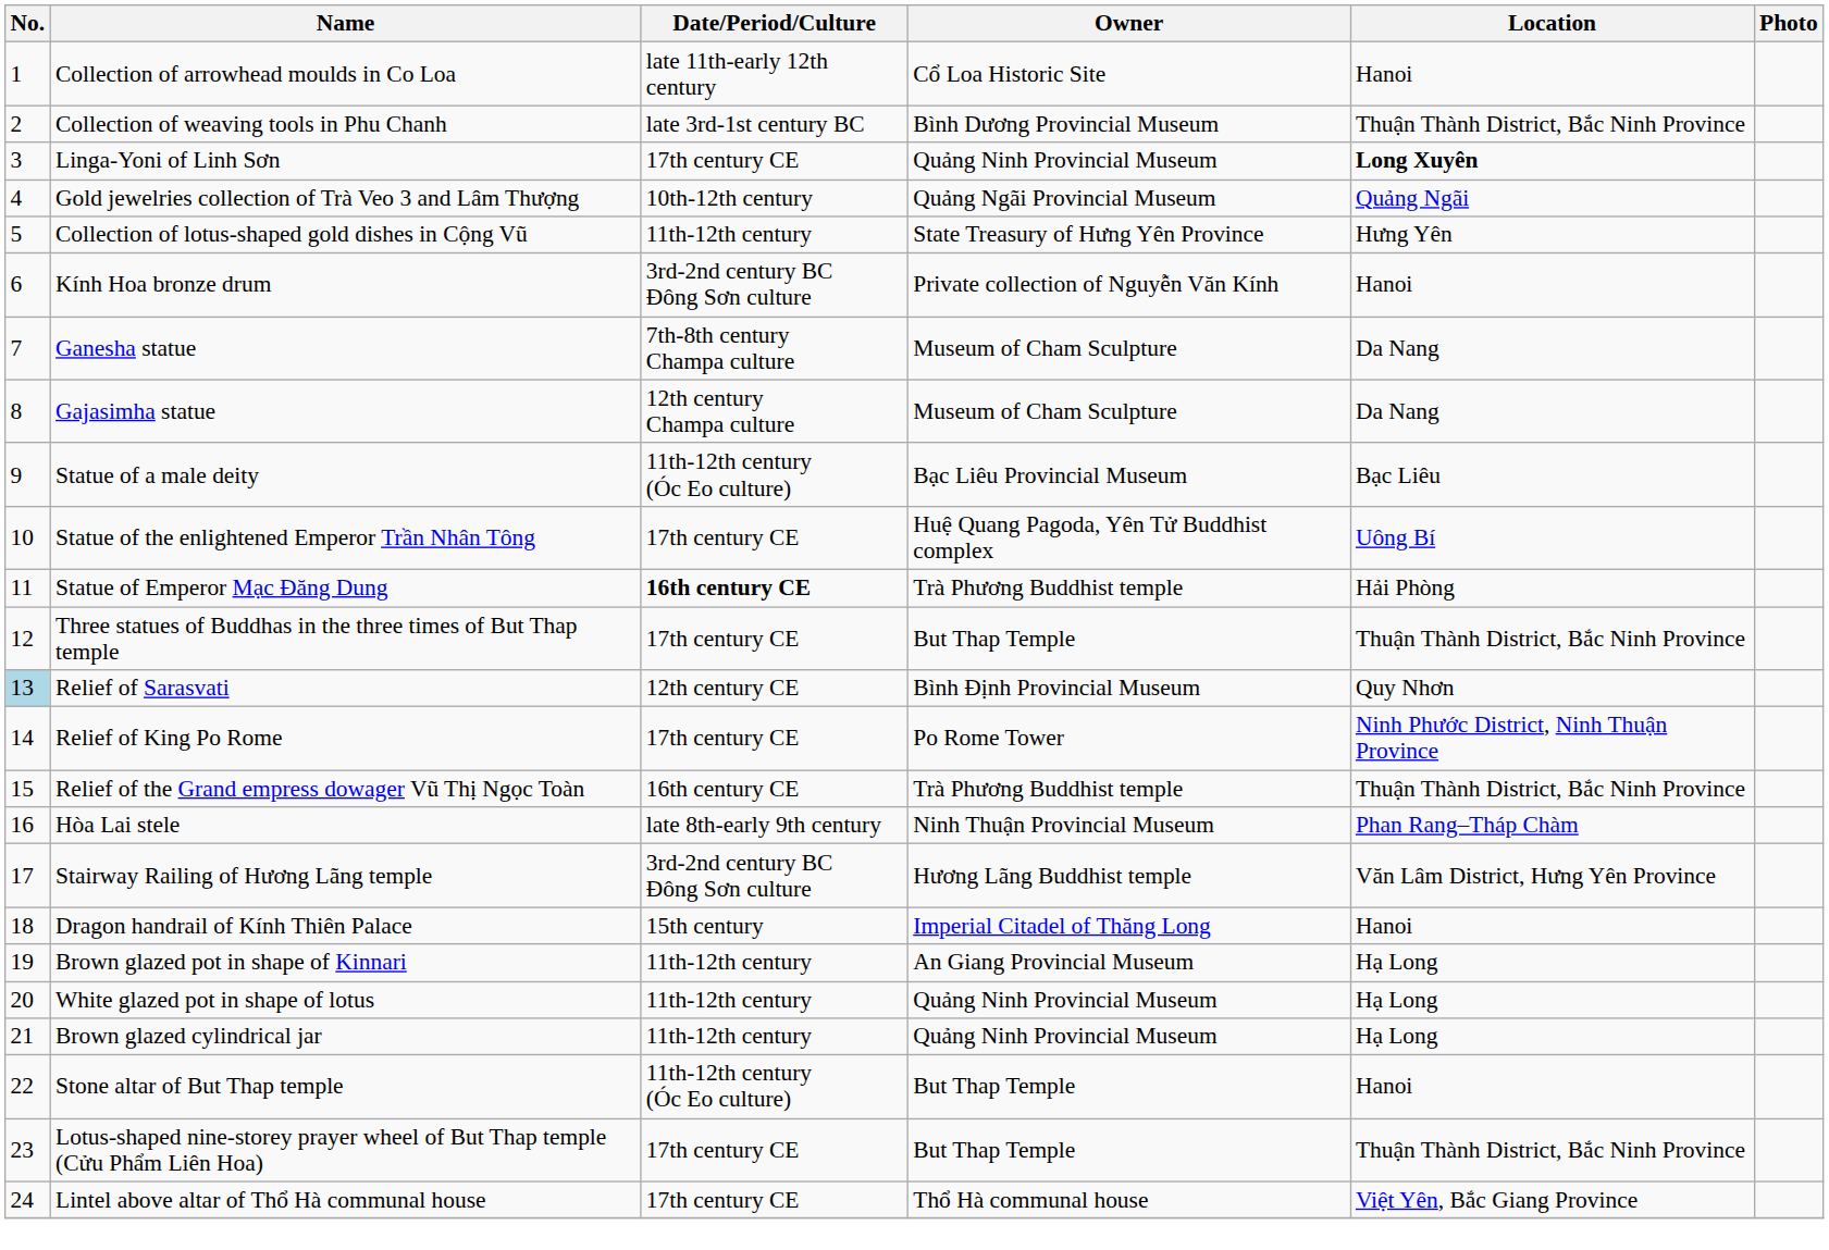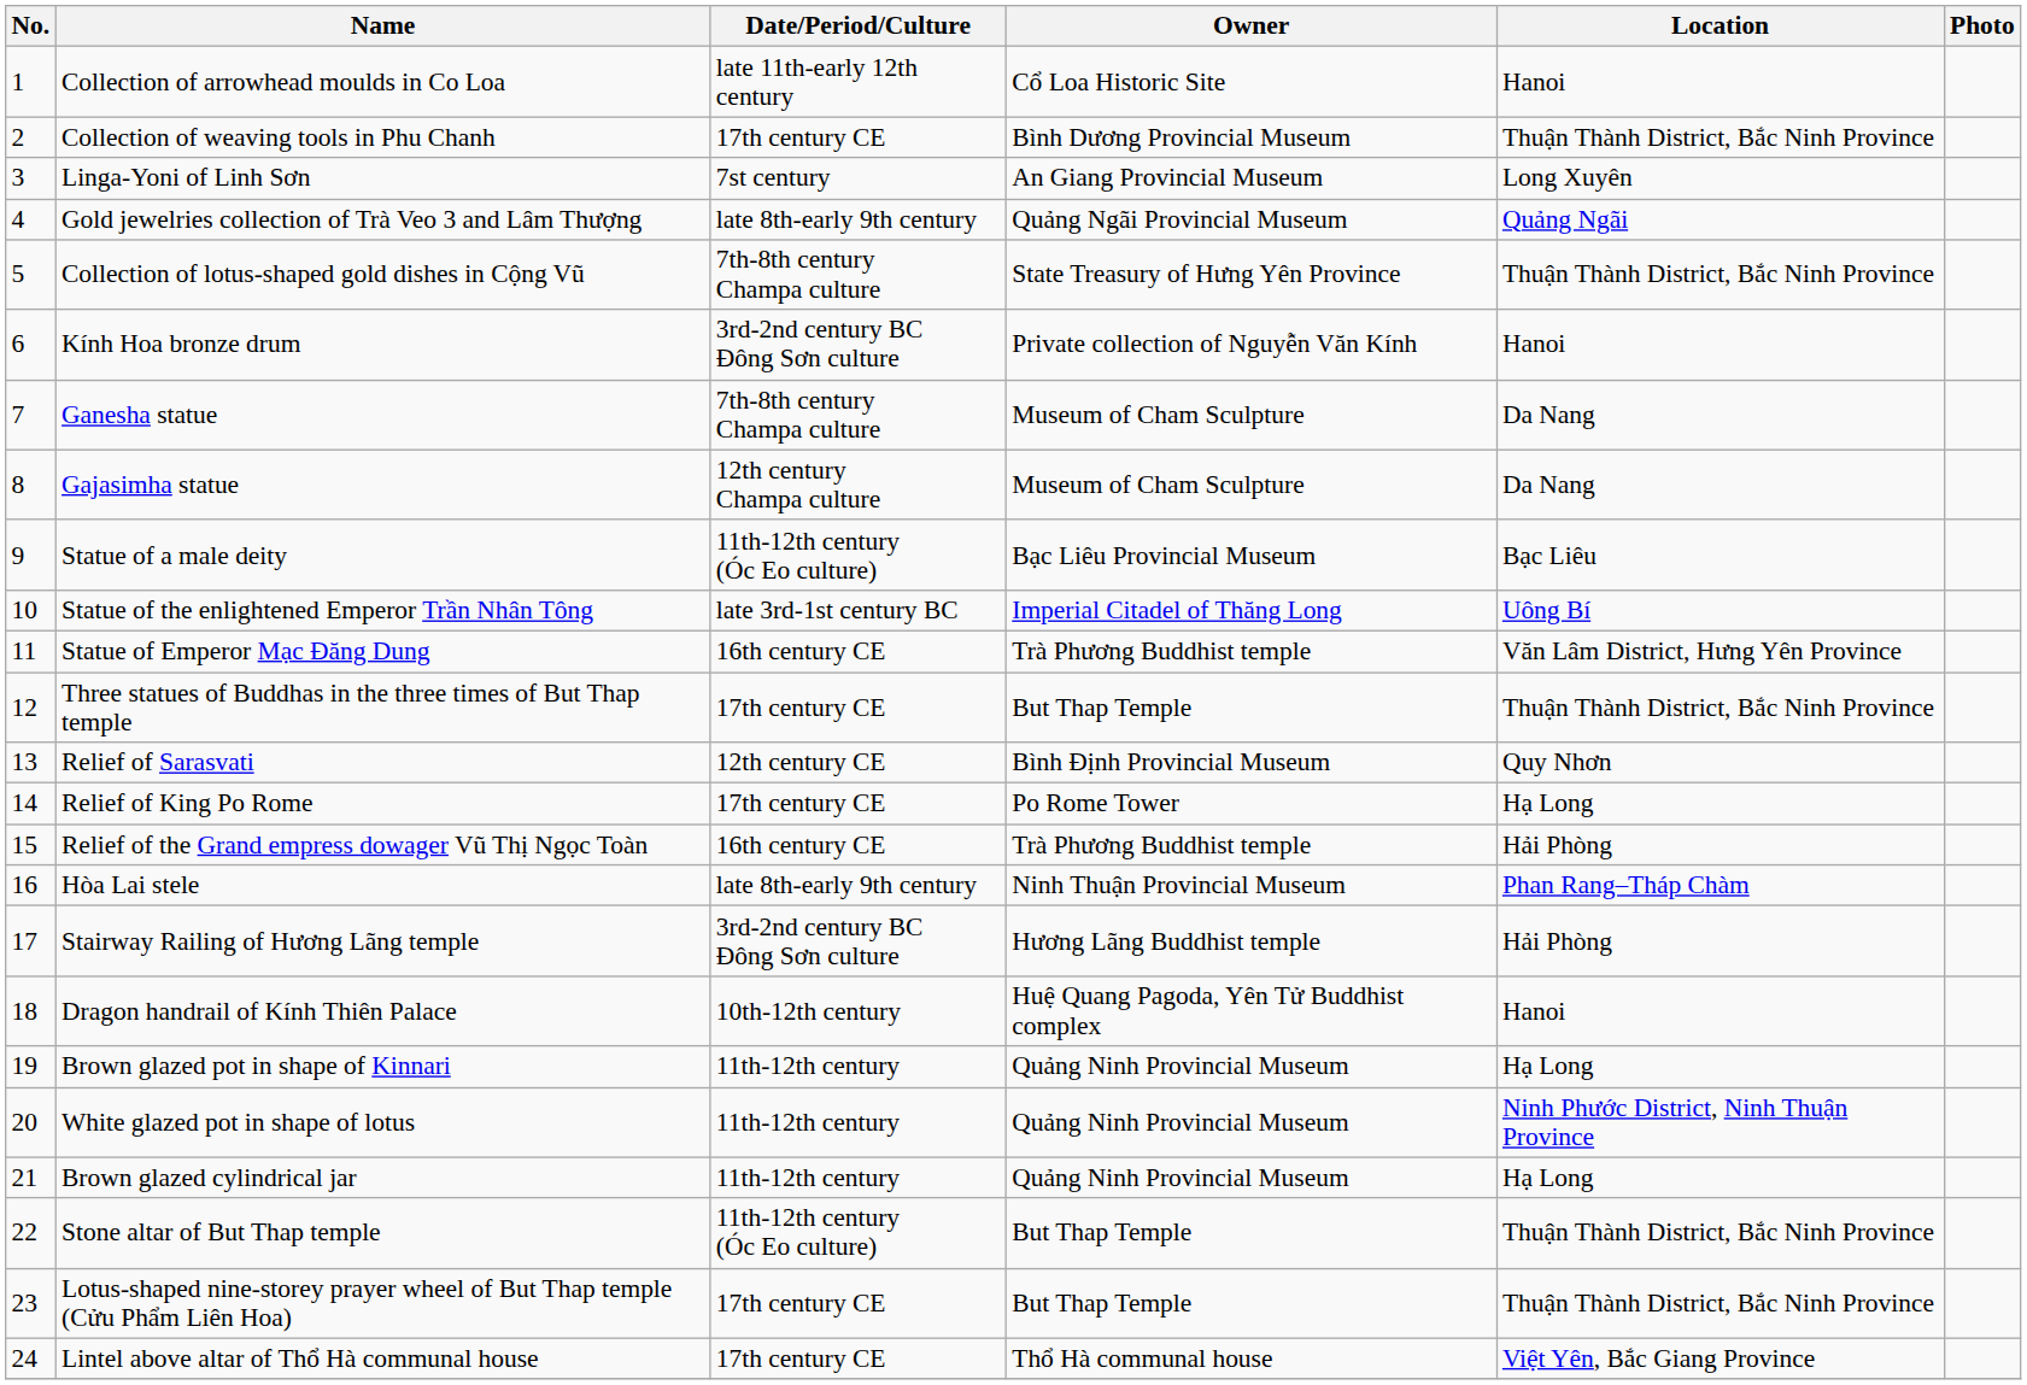Collection of weaving tools in Phu Chanh | Date/Period/Culture: late 3rd-1st century BC -> 17th century CE
Linga-Yoni of Linh Sơn | Date/Period/Culture: 17th century CE -> 7st century
Linga-Yoni of Linh Sơn | Owner: Quảng Ninh Provincial Museum -> An Giang Provincial Museum
Linga-Yoni of Linh Sơn | Location: bold -> normal
Gold jewelries collection of Trà Veo 3 and Lâm Thượng | Date/Period/Culture: 10th-12th century -> late 8th-early 9th century
Collection of lotus-shaped gold dishes in Cộng Vũ | Date/Period/Culture: 11th-12th century -> 7th-8th century Champa culture
Collection of lotus-shaped gold dishes in Cộng Vũ | Location: Hưng Yên -> Thuận Thành District, Bắc Ninh Province
Statue of the enlightened Emperor Trần Nhân Tông | Date/Period/Culture: 17th century CE -> late 3rd-1st century BC
Statue of the enlightened Emperor Trần Nhân Tông | Owner: Huệ Quang Pagoda, Yên Tử Buddhist complex -> Imperial Citadel of Thăng Long
Statue of Emperor Mạc Đăng Dung | Date/Period/Culture: bold -> normal
Statue of Emperor Mạc Đăng Dung | Location: Hải Phòng -> Văn Lâm District, Hưng Yên Province
Relief of Sarasvati | No.: lightblue background -> no background
Relief of King Po Rome | Location: Ninh Phước District, Ninh Thuận Province -> Hạ Long
Relief of the Grand empress dowager Vũ Thị Ngọc Toàn | Location: Thuận Thành District, Bắc Ninh Province -> Hải Phòng
Stairway Railing of Hương Lãng temple | Location: Văn Lâm District, Hưng Yên Province -> Hải Phòng
Dragon handrail of Kính Thiên Palace | Date/Period/Culture: 15th century -> 10th-12th century
Dragon handrail of Kính Thiên Palace | Owner: Imperial Citadel of Thăng Long -> Huệ Quang Pagoda, Yên Tử Buddhist complex
Brown glazed pot in shape of Kinnari | Owner: An Giang Provincial Museum -> Quảng Ninh Provincial Museum
White glazed pot in shape of lotus | Location: Hạ Long -> Ninh Phước District, Ninh Thuận Province
Stone altar of But Thap temple | Location: Hanoi -> Thuận Thành District, Bắc Ninh Province
